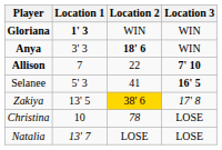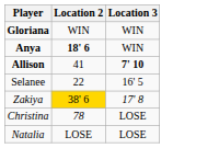- column: Location 1 | 1' 3 | 3' 3 | 7 | 5' 3 | 13' 5 | 10 | 13' 7
Allison | Location 2: 22 -> 41
Selanee | Location 2: 41 -> 22
Selanee | Location 3: bold -> normal
